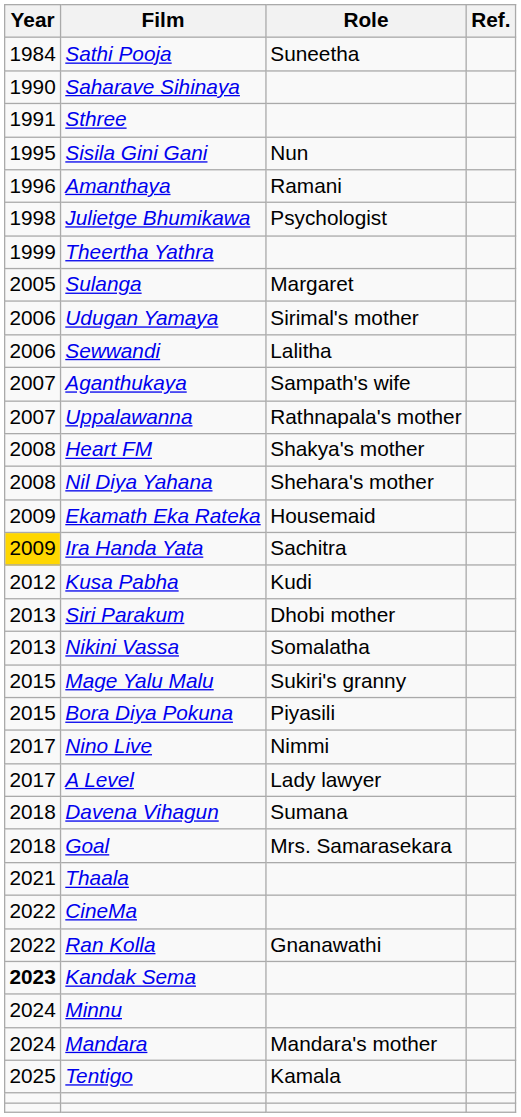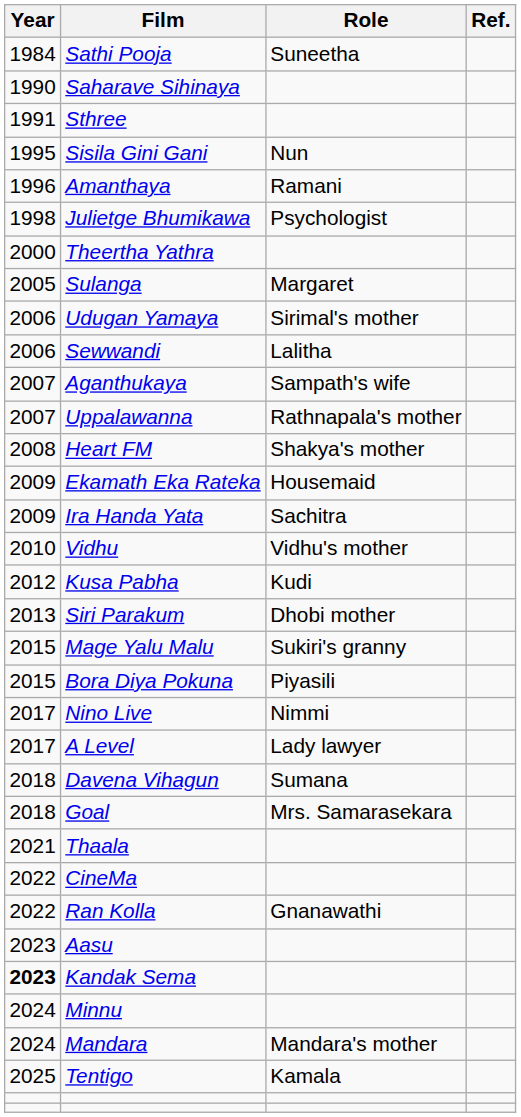Theertha Yathra | Year: 1999 -> 2000
- row: 2008 | Nil Diya Yahana | Shehara's mother
Ira Handa Yata | Year: gold background -> no background
+ row: 2010 | Vidhu | Vidhu's mother
- row: 2013 | Nikini Vassa | Somalatha
+ row: 2023 | Aasu
